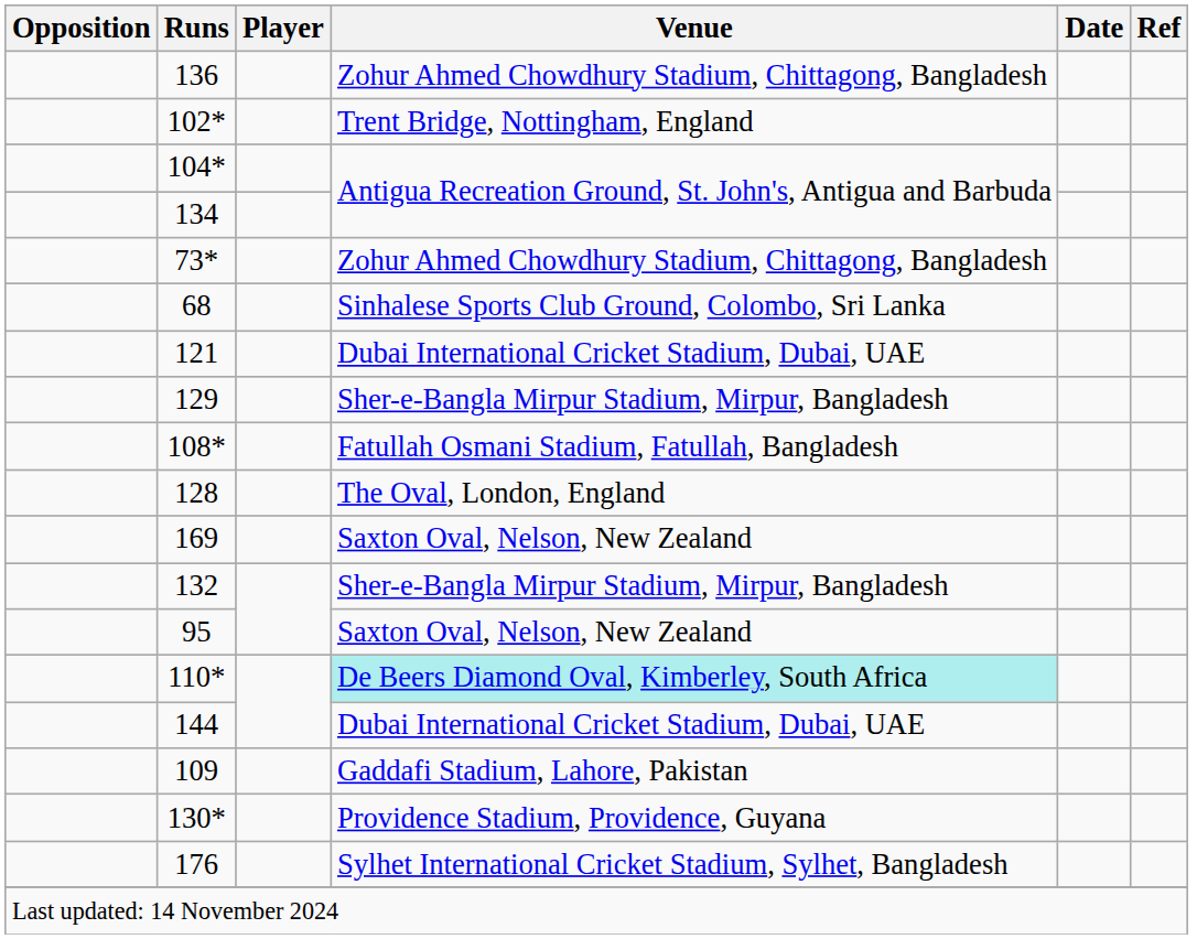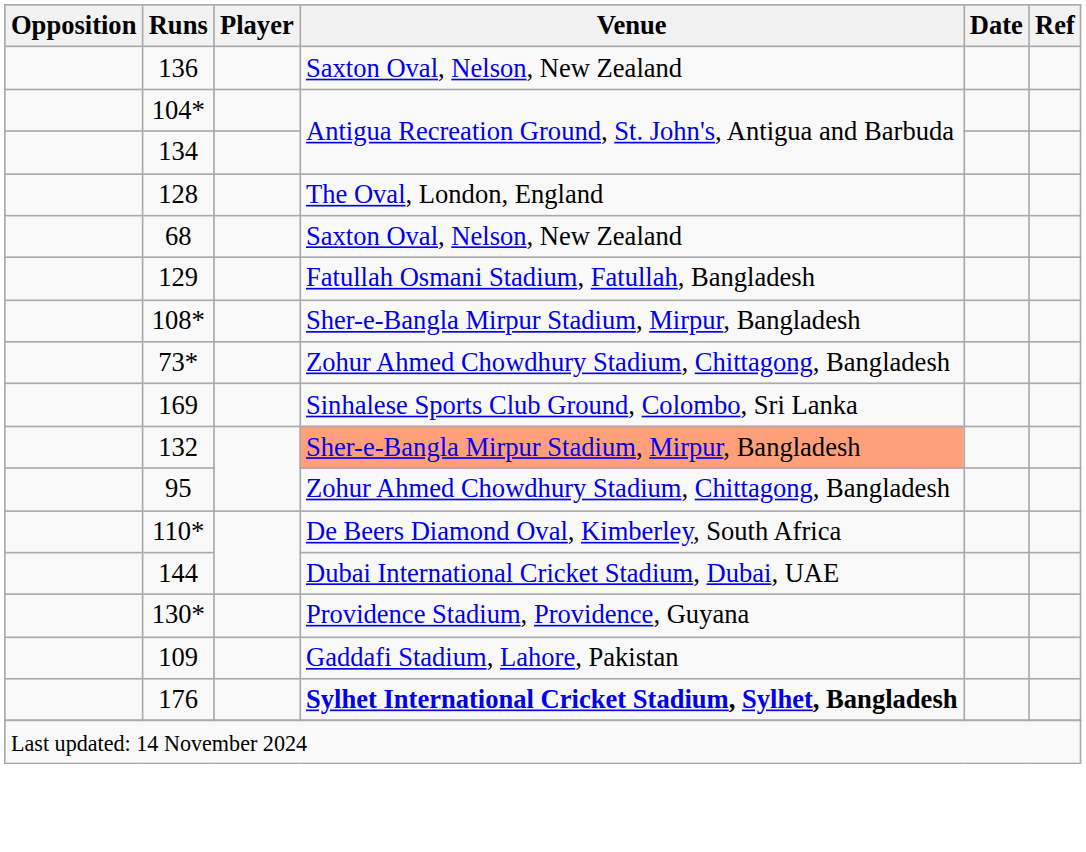136 | Venue: Zohur Ahmed Chowdhury Stadium, Chittagong, Bangladesh -> Saxton Oval, Nelson, New Zealand
- row: 102* | Trent Bridge, Nottingham, England
rows swapped: 128 <-> 73*
68 | Venue: Sinhalese Sports Club Ground, Colombo, Sri Lanka -> Saxton Oval, Nelson, New Zealand
- row: 121 | Dubai International Cricket Stadium, Dubai, UAE
129 | Venue: Sher-e-Bangla Mirpur Stadium, Mirpur, Bangladesh -> Fatullah Osmani Stadium, Fatullah, Bangladesh
108* | Venue: Fatullah Osmani Stadium, Fatullah, Bangladesh -> Sher-e-Bangla Mirpur Stadium, Mirpur, Bangladesh
169 | Venue: Saxton Oval, Nelson, New Zealand -> Sinhalese Sports Club Ground, Colombo, Sri Lanka
132 | Venue: no background -> lightsalmon background
95 | Venue: Saxton Oval, Nelson, New Zealand -> Zohur Ahmed Chowdhury Stadium, Chittagong, Bangladesh
110* | Venue: paleturquoise background -> no background
rows swapped: 109 <-> 130*
176 | Venue: normal -> bold
